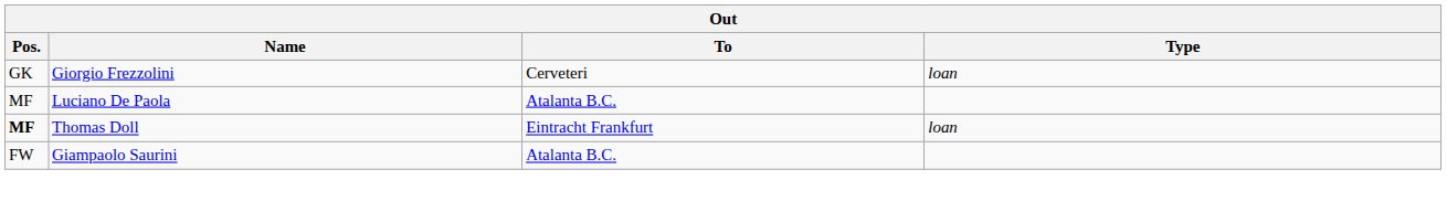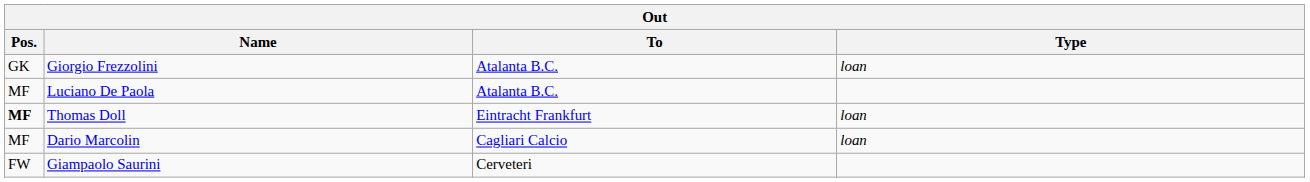Giorgio Frezzolini | To: Cerveteri -> Atalanta B.C.
+ row: MF | Dario Marcolin | Cagliari Calcio | loan
Giampaolo Saurini | To: Atalanta B.C. -> Cerveteri
